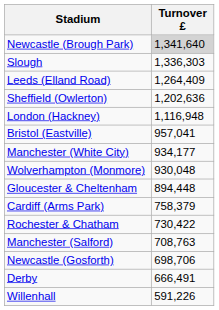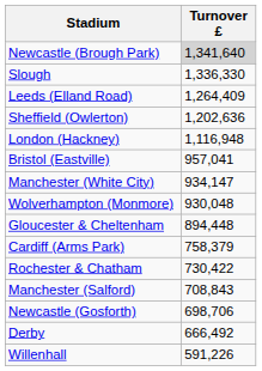Slough | Turnover £: 1,336,303 -> 1,336,330
Manchester (White City) | Turnover £: 934,177 -> 934,147
Manchester (Salford) | Turnover £: 708,763 -> 708,843
Derby | Turnover £: 666,491 -> 666,492
